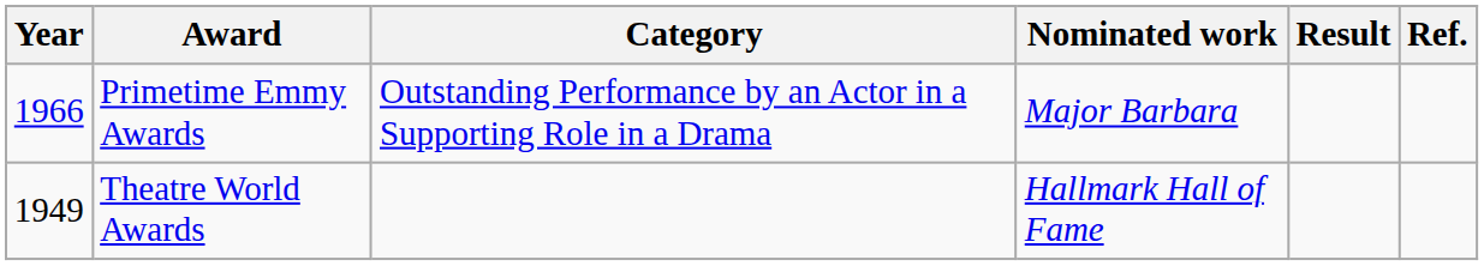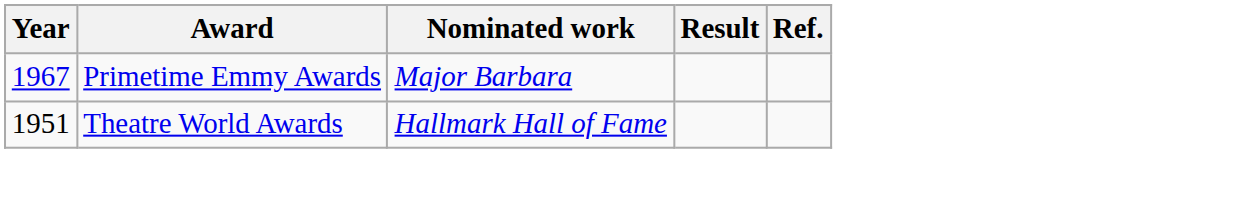- column: Category | Outstanding Performance by an Actor in a Supporting Role in a Drama
Primetime Emmy Awards | Year: 1966 -> 1967
Theatre World Awards | Year: 1949 -> 1951
